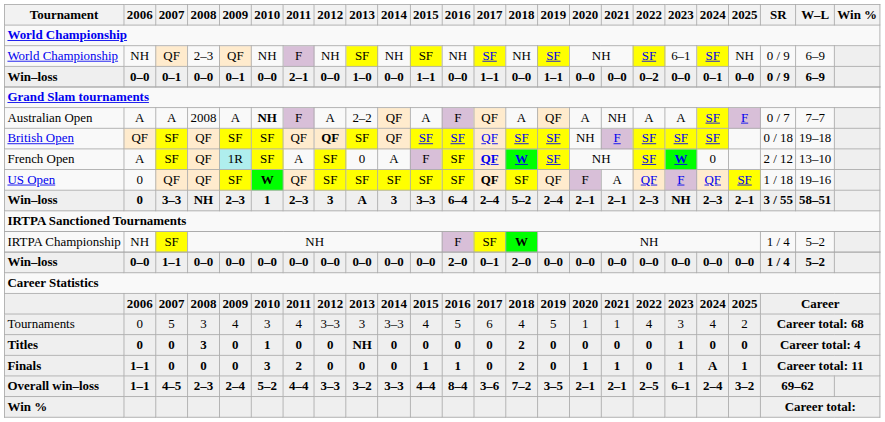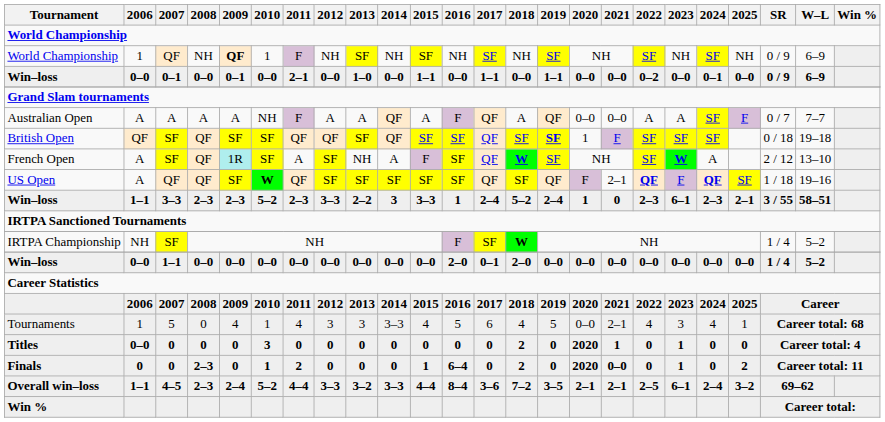World Championship / QF | 2006: NH -> 1
World Championship / QF | 2008: 2–3 -> NH
World Championship / QF | 2009: normal -> bold
World Championship / QF | 2010: NH -> 1
World Championship / QF | 2023: 6–1 -> NH
Australian Open | 2008: 2008 -> A
Australian Open | 2010: bold -> normal
Australian Open | 2013: 2–2 -> A
Australian Open | 2020: A -> 0–0
Australian Open | 2021: NH -> 0–0
British Open | 2012: bold -> normal
British Open | 2019: normal -> bold
British Open | 2020: NH -> 1
French Open | 2013: 0 -> NH
French Open | 2017: bold -> normal
French Open | 2024: 0 -> A
US Open | 2006: 0 -> A
US Open | 2017: bold -> normal
US Open | 2021: A -> 2–1
US Open | 2022: normal -> bold
US Open | 2024: normal -> bold
Win–loss / 3–3 | 2006: 0 -> 1–1
Win–loss / 3–3 | 2008: NH -> 2–3
Win–loss / 3–3 | 2010: 1 -> 5–2
Win–loss / 3–3 | 2012: 3 -> 3–3
Win–loss / 3–3 | 2013: A -> 2–2
Win–loss / 3–3 | 2016: 6–4 -> 1
Win–loss / 3–3 | 2020: 2–1 -> 1
Win–loss / 3–3 | 2021: 2–1 -> 0
Win–loss / 3–3 | 2023: NH -> 6–1
Tournaments | 2006: 0 -> 1
Tournaments | 2008: 3 -> 0
Tournaments | 2010: 3 -> 1
Tournaments | 2012: 3–3 -> 3
Tournaments | 2020: 1 -> 0–0
Tournaments | 2021: 1 -> 2–1
Tournaments | 2025: 2 -> 1
Titles | 2006: 0 -> 0–0
Titles | 2008: 3 -> 0
Titles | 2010: 1 -> 3
Titles | 2013: NH -> 0
Titles | 2020: 0 -> 2020
Titles | 2021: 0 -> 1
Finals | 2006: 1–1 -> 0
Finals | 2008: 0 -> 2–3
Finals | 2010: 3 -> 1
Finals | 2016: 1 -> 6–4
Finals | 2020: 1 -> 2020
Finals | 2021: 1 -> 0–0
Finals | 2024: A -> 0
Finals | 2025: 1 -> 2
